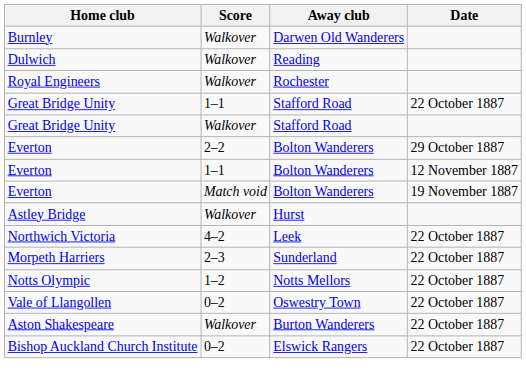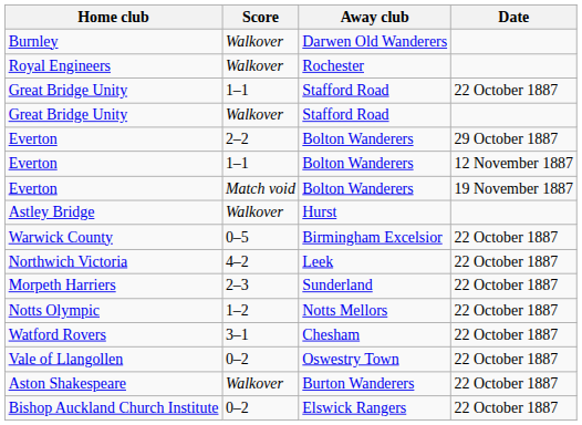- row: Dulwich | Walkover | Reading
+ row: Warwick County | 0–5 | Birmingham Excelsior | 22 October 1887
+ row: Watford Rovers | 3–1 | Chesham | 22 October 1887
